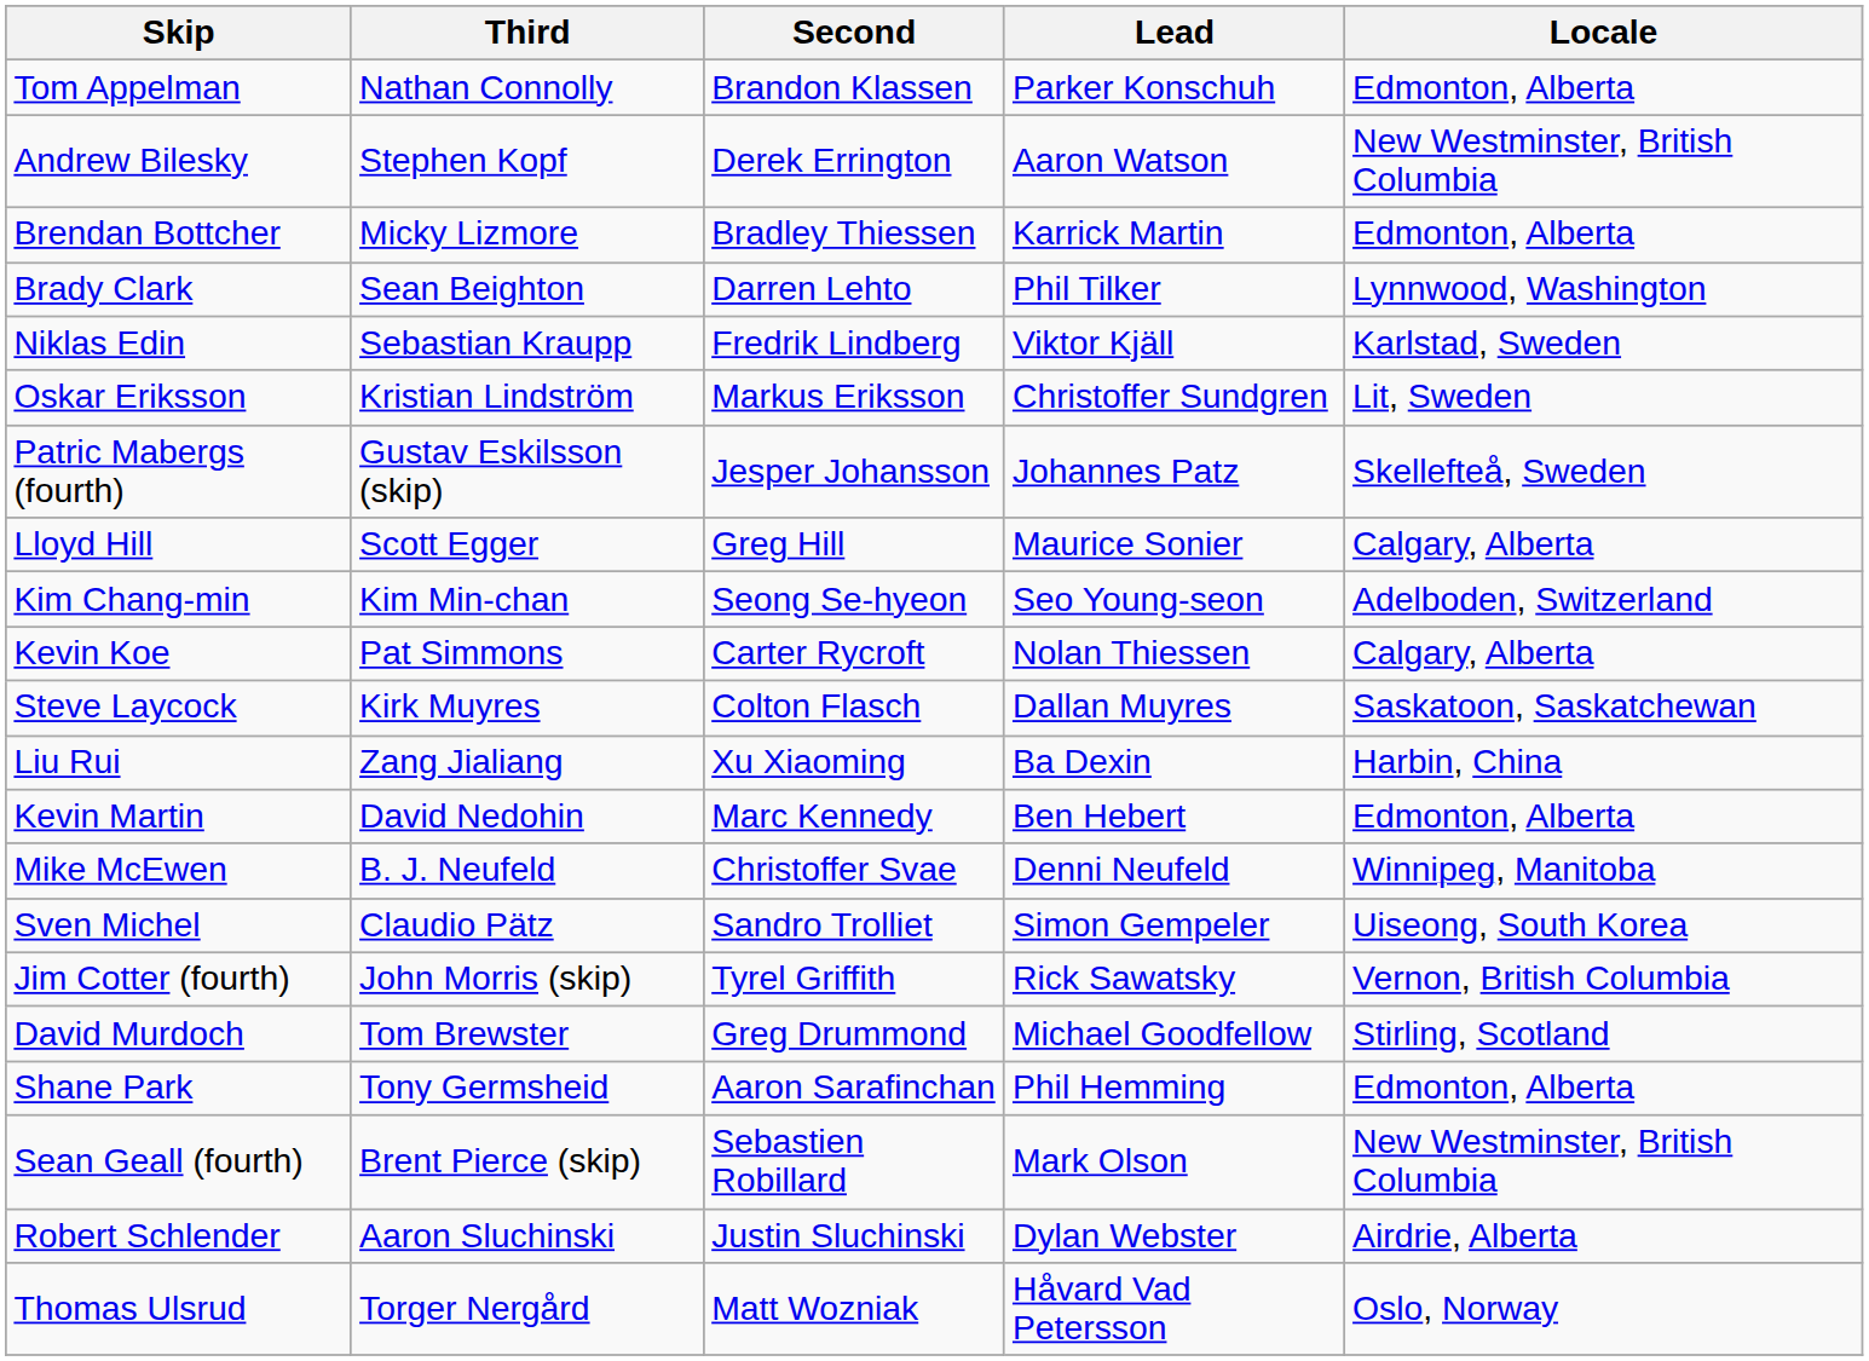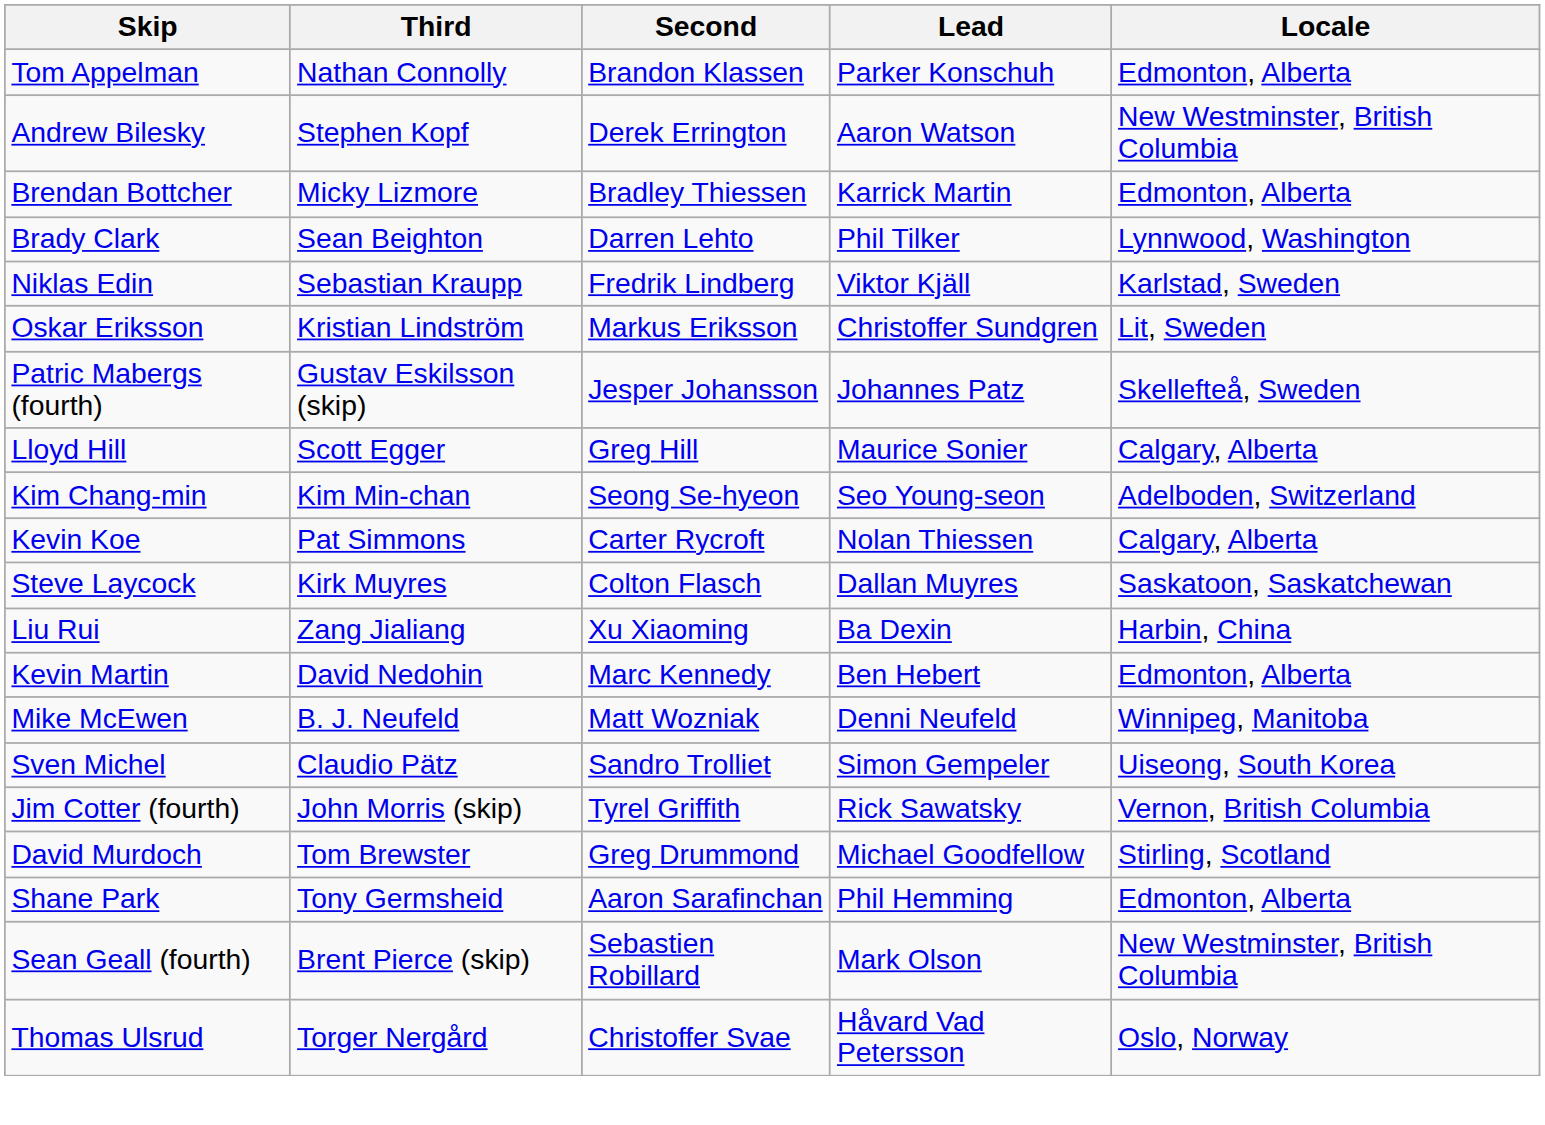Mike McEwen | Second: Christoffer Svae -> Matt Wozniak
- row: Robert Schlender | Aaron Sluchinski | Justin Sluchinski | Dylan Webster | Airdrie, Alberta
Thomas Ulsrud | Second: Matt Wozniak -> Christoffer Svae
